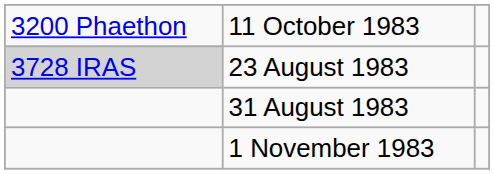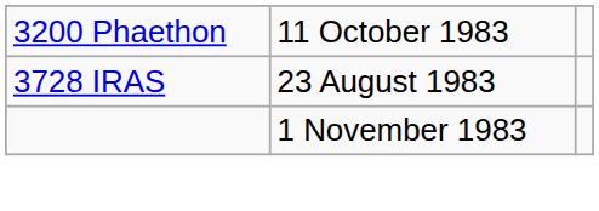23 August 1983 | column 1: lightgrey background -> no background
- row: 31 August 1983
